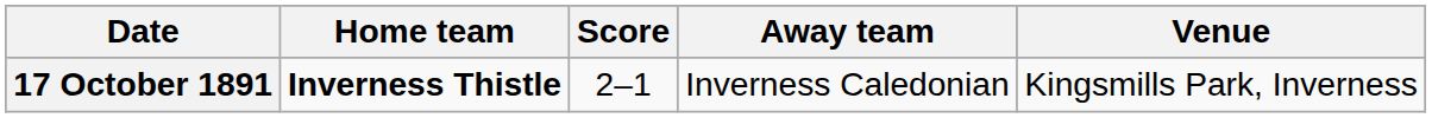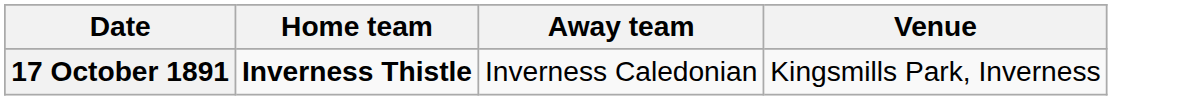- column: Score | 2–1
